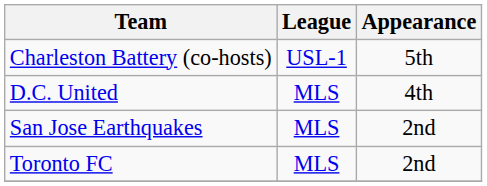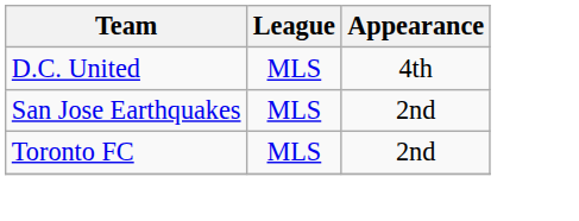- row: Charleston Battery (co-hosts) | USL-1 | 5th
